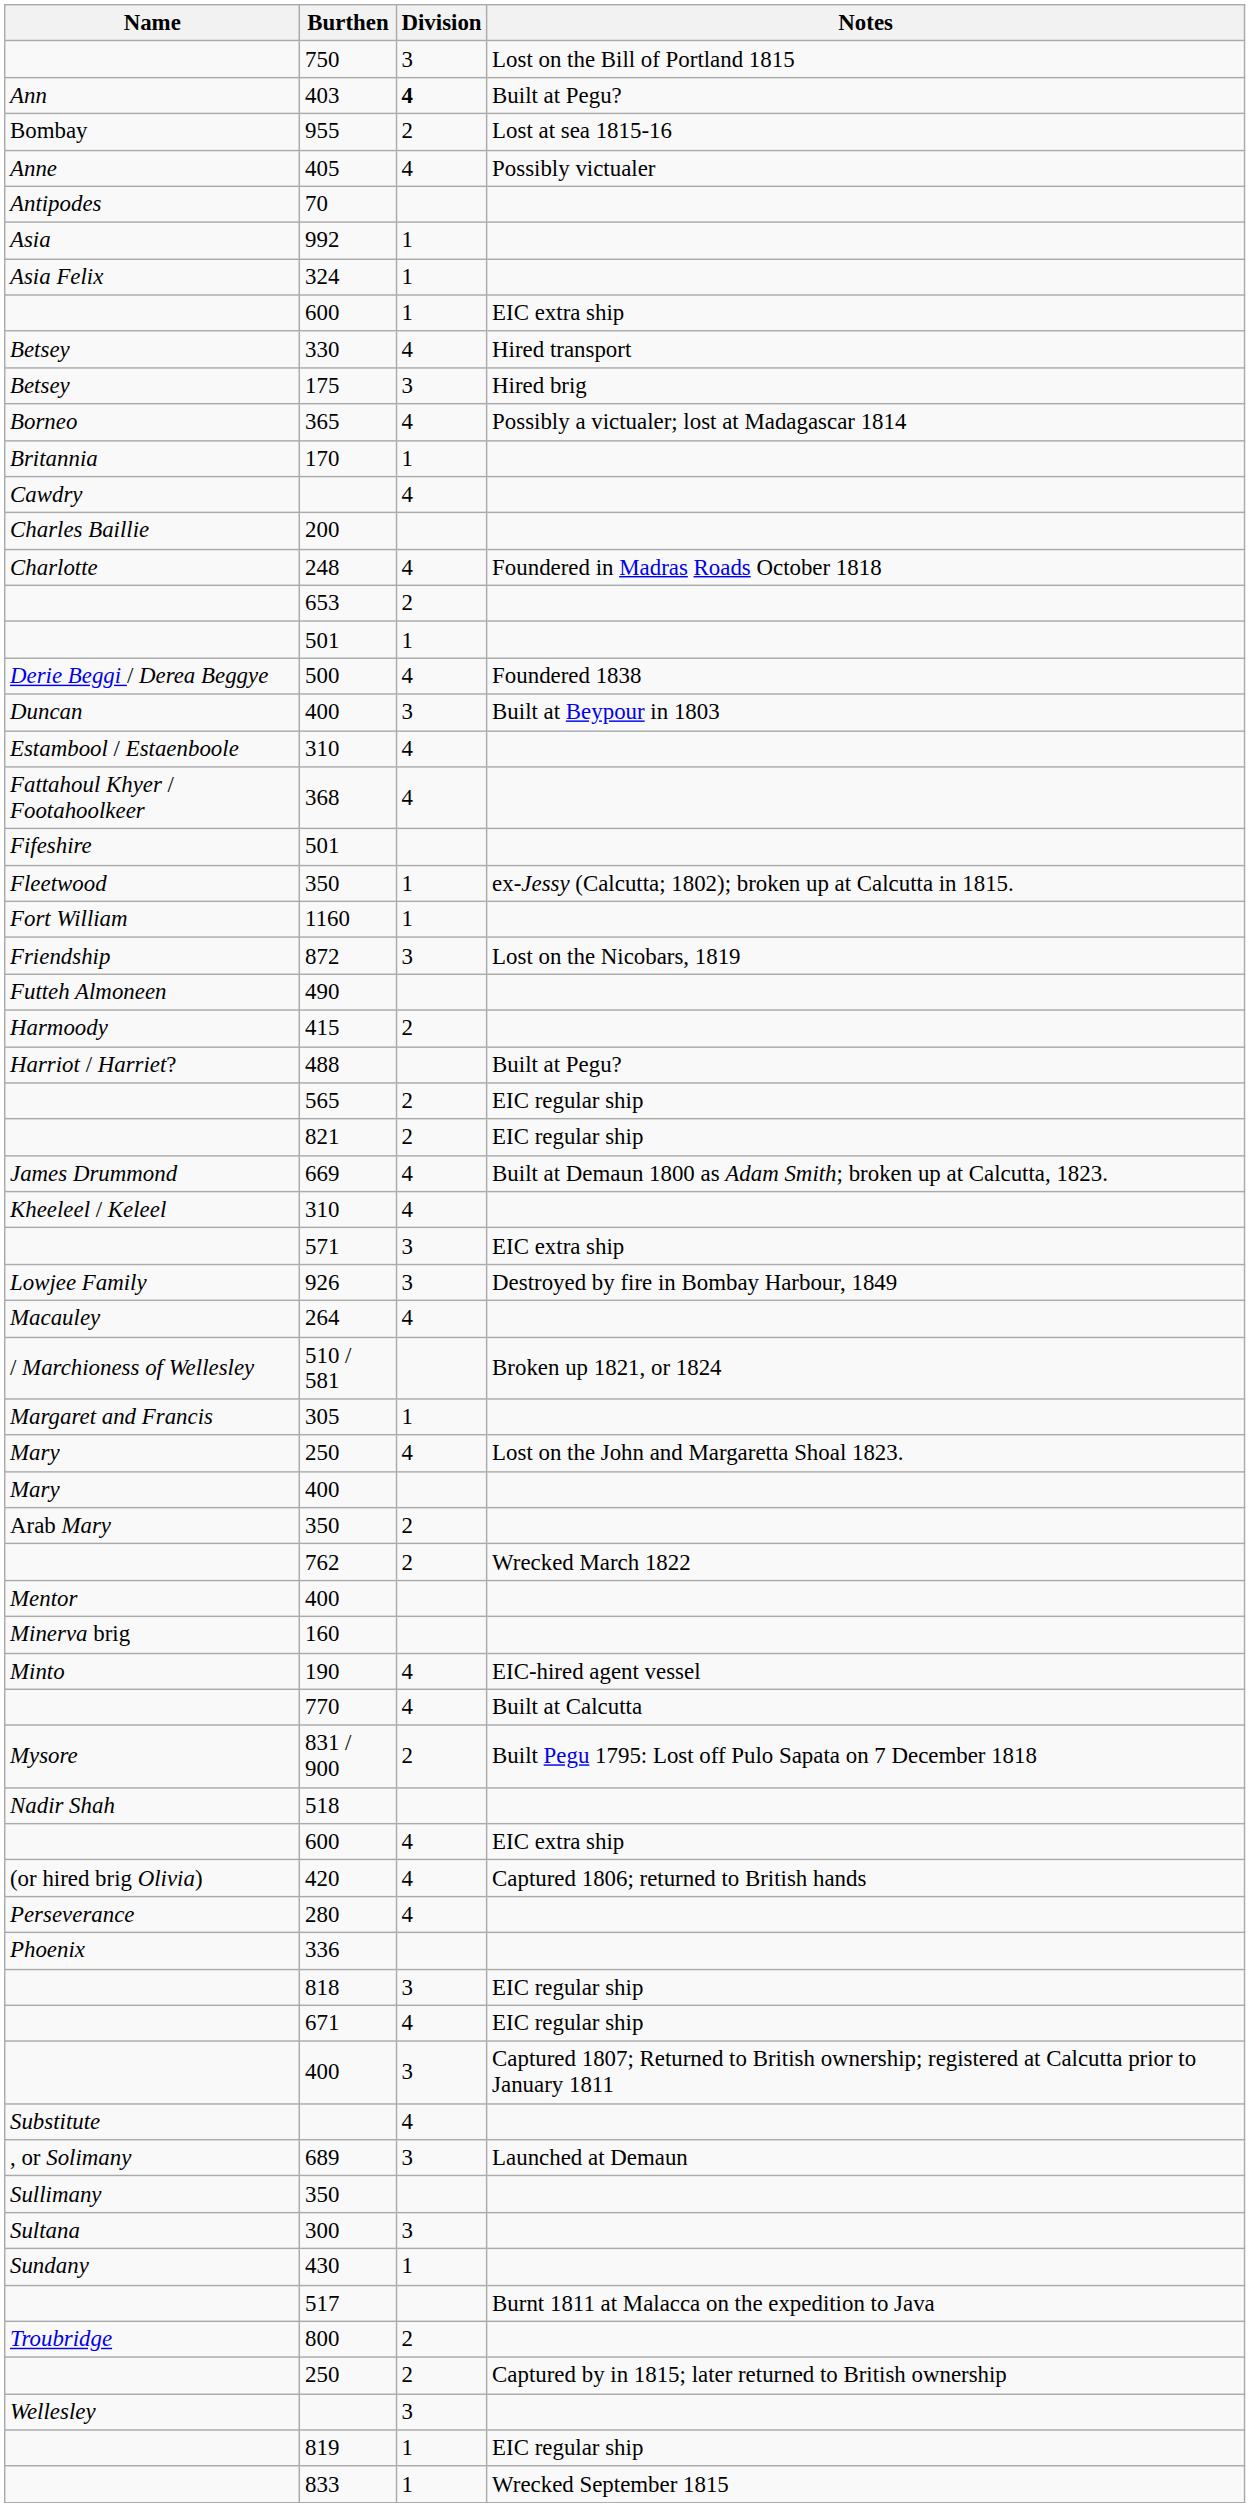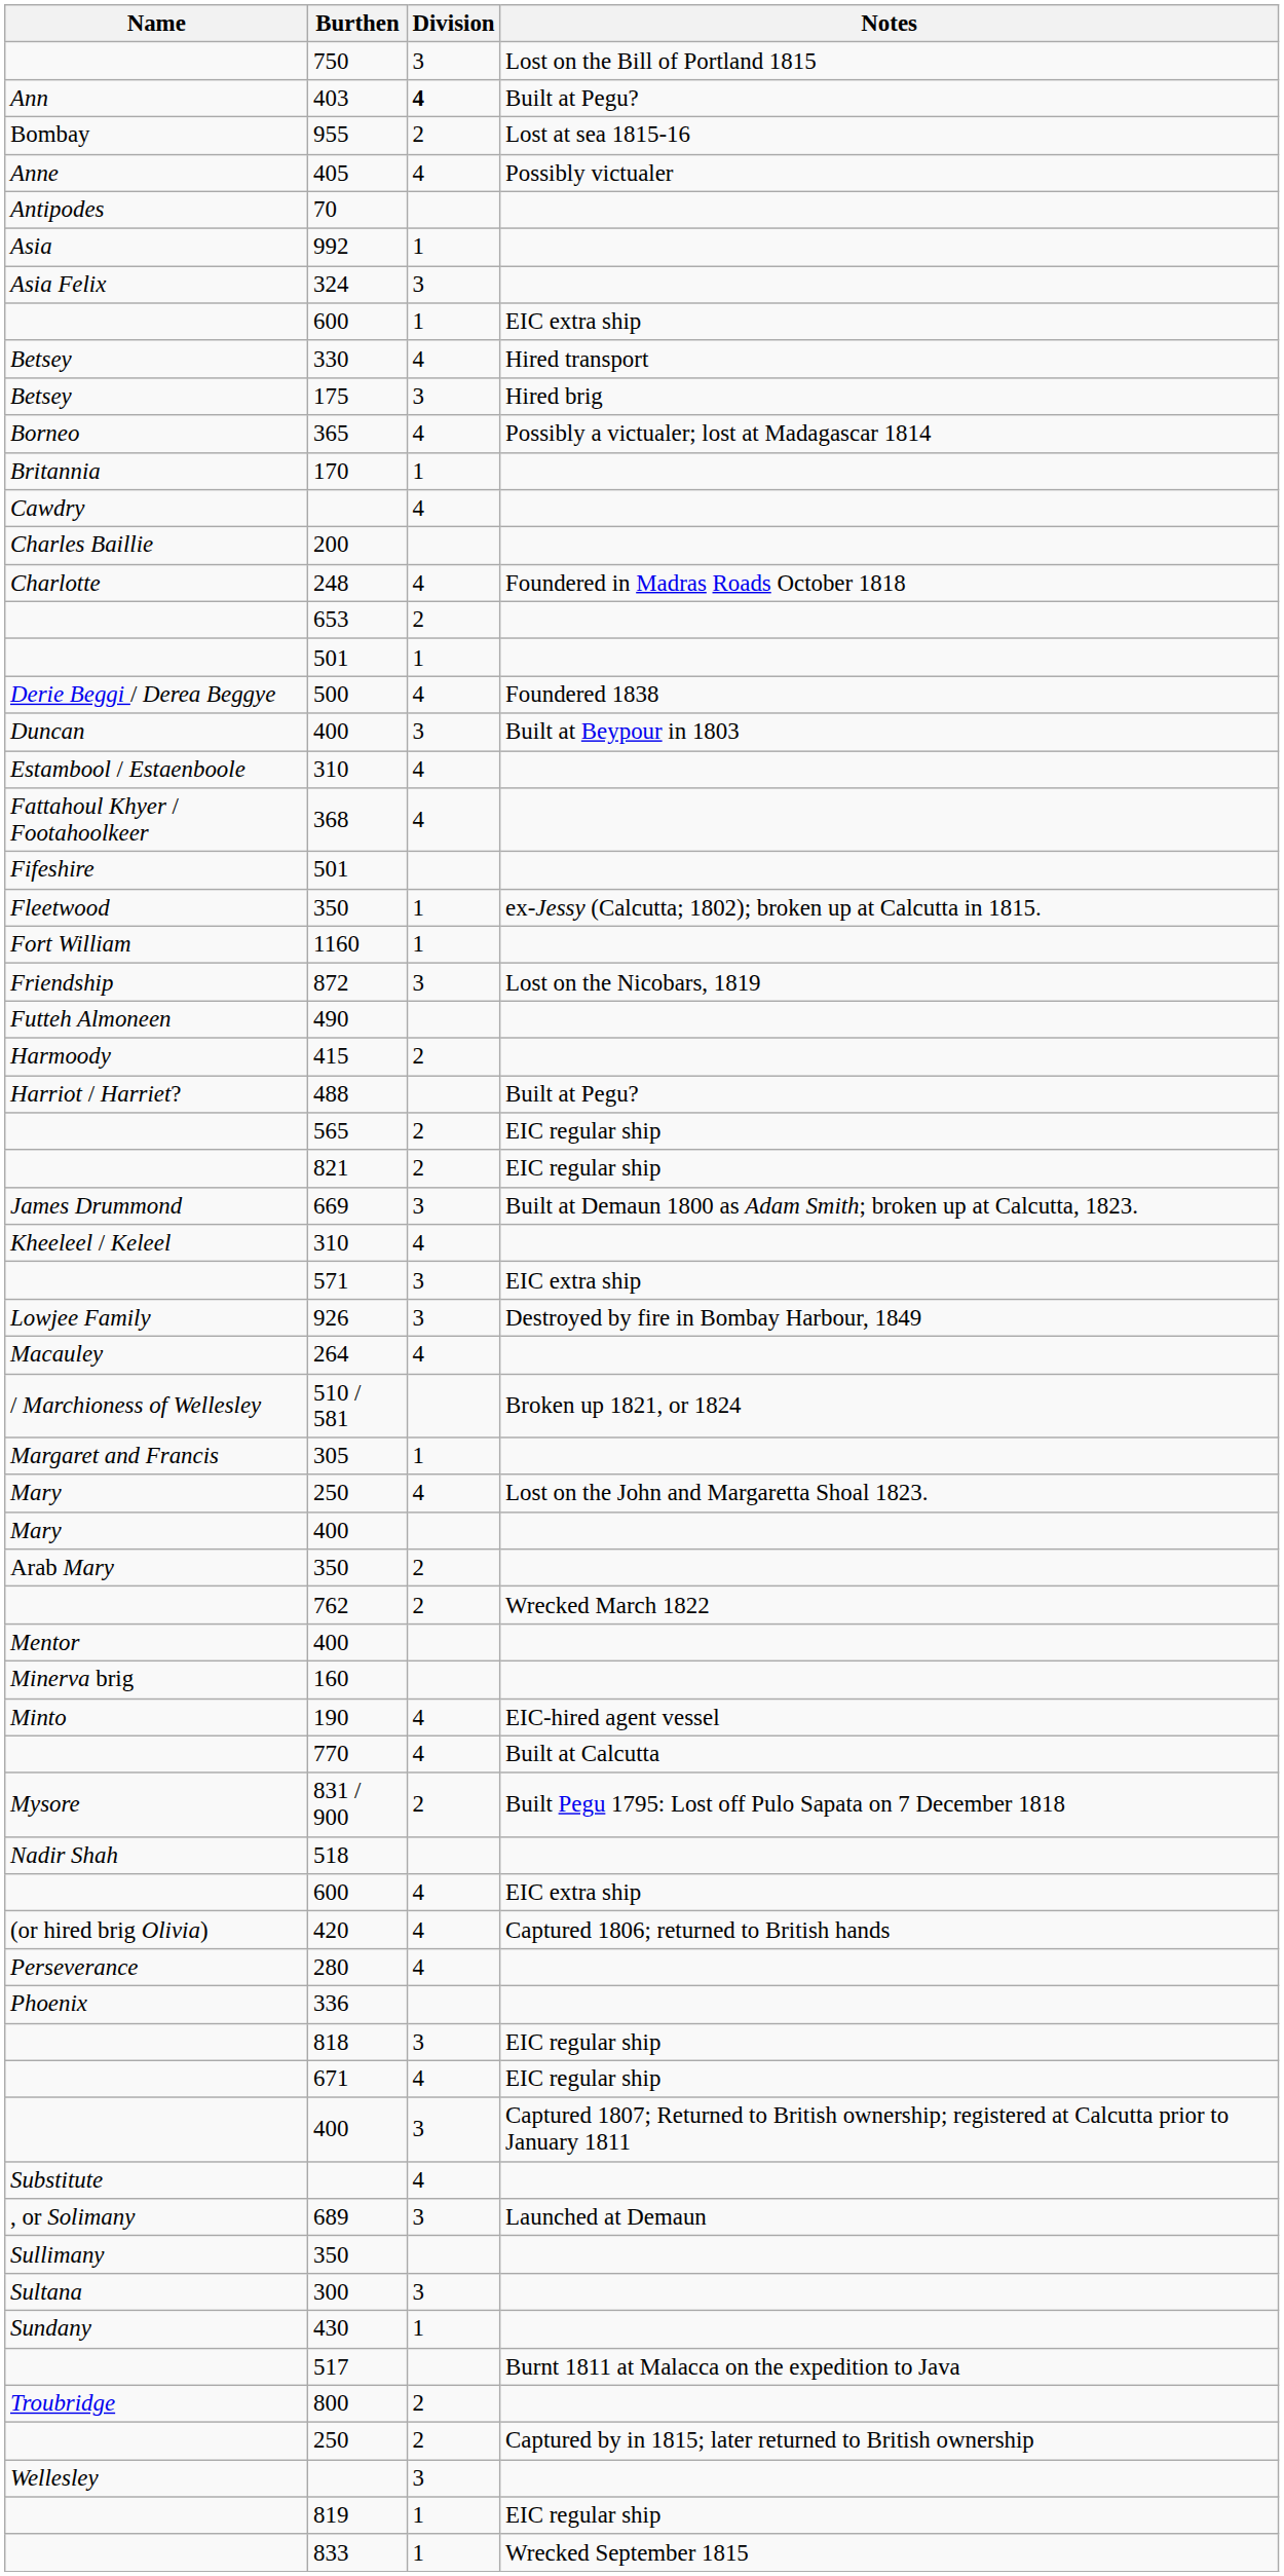324 | Division: 1 -> 3
669 | Division: 4 -> 3
